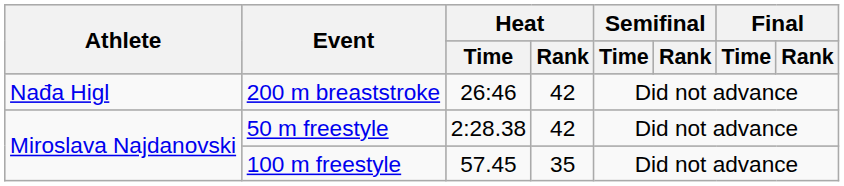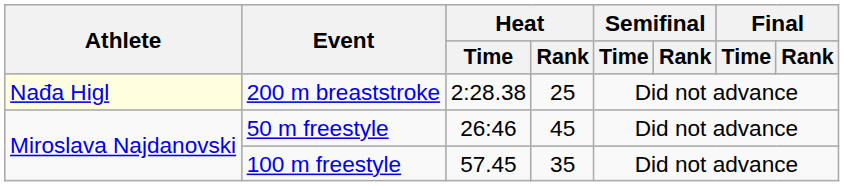200 m breaststroke | Athlete: no background -> lightyellow background
200 m breaststroke | Heat / Time: 26:46 -> 2:28.38
200 m breaststroke | Heat / Rank: 42 -> 25
50 m freestyle | Heat / Time: 2:28.38 -> 26:46
50 m freestyle | Heat / Rank: 42 -> 45
